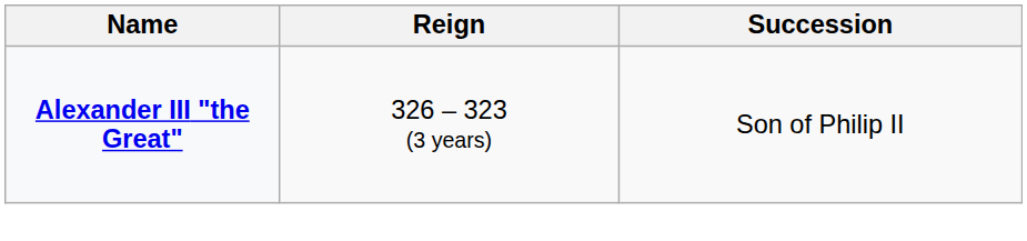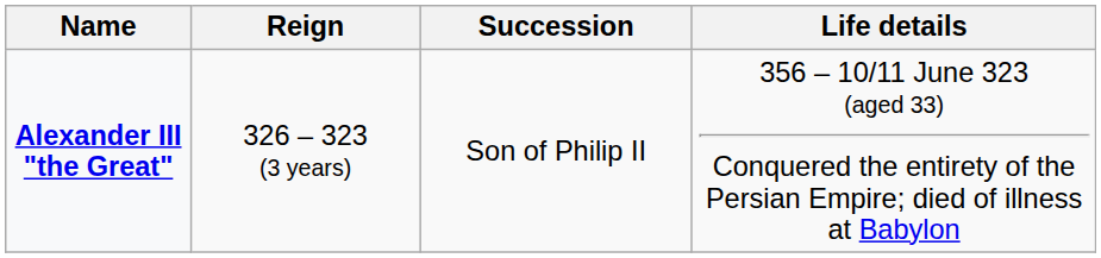+ column: Life details | 356 – 10/11 June 323 (aged 33) Conquered the entirety of the Persian Empire; died of illness at Babylon
